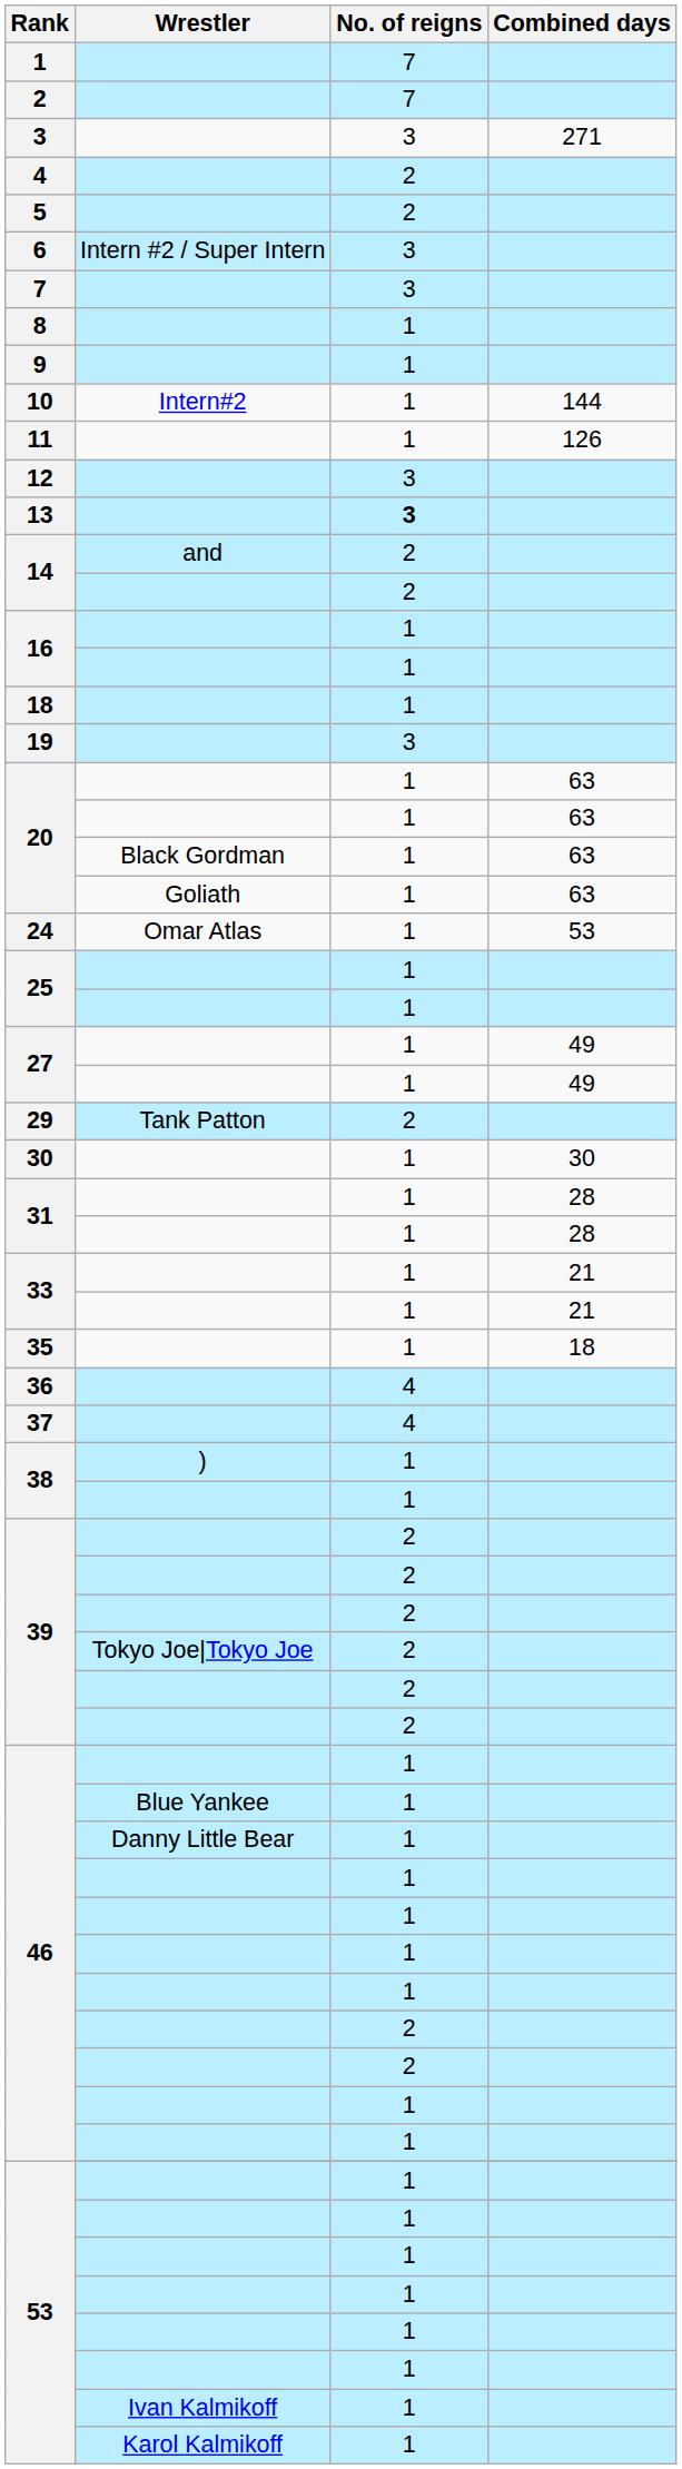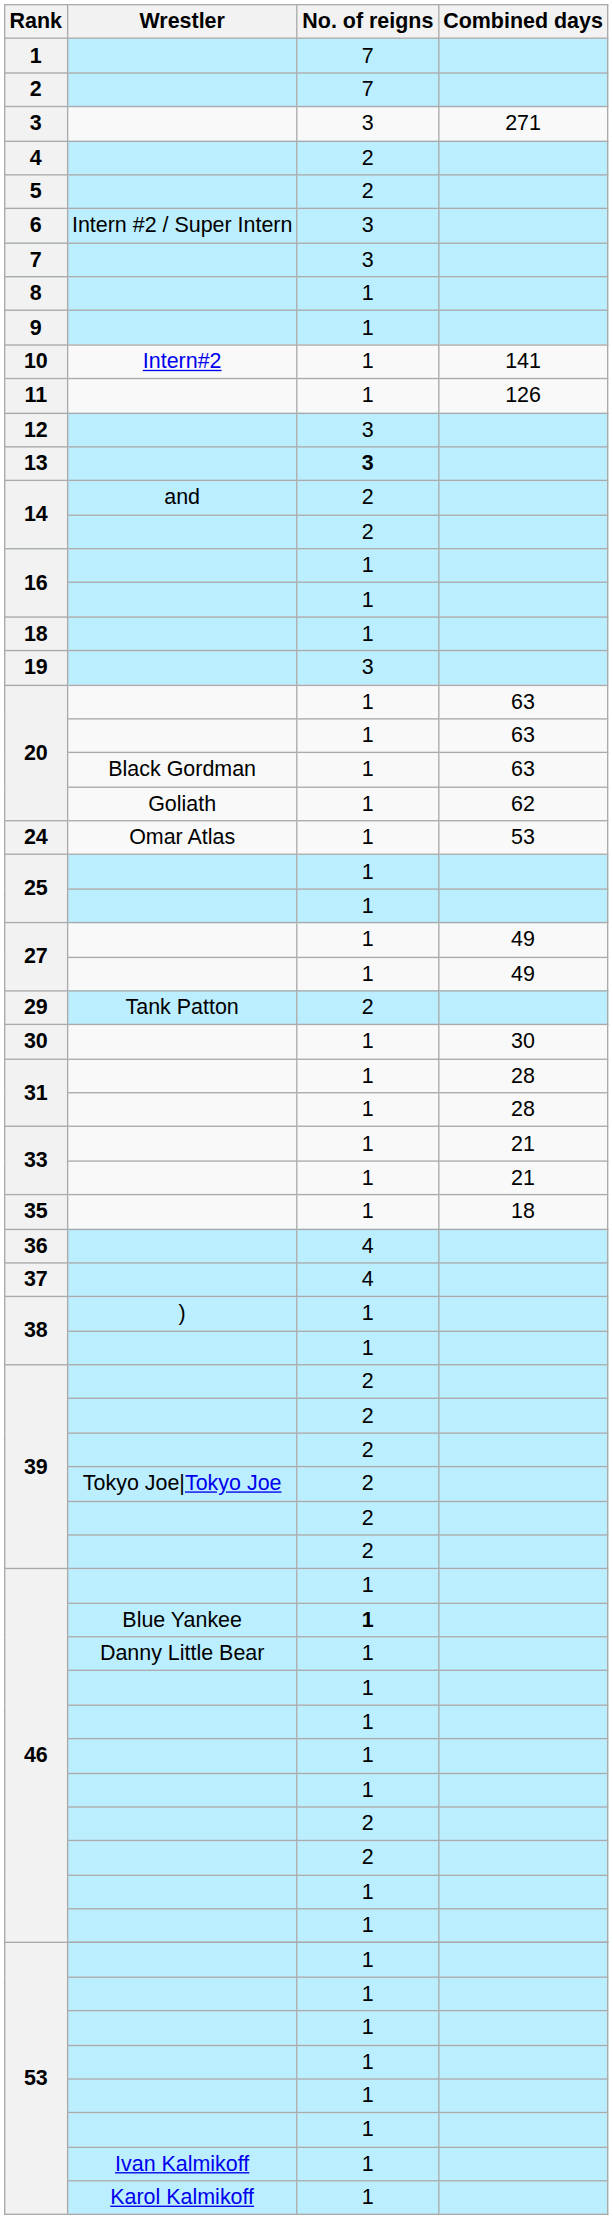10 | Combined days: 144 -> 141
20 / Goliath | Combined days: 63 -> 62
46 / Blue Yankee | No. of reigns: normal -> bold
